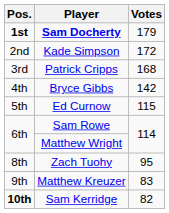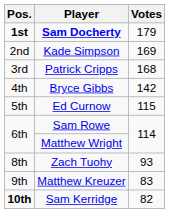Kade Simpson | Votes: 172 -> 169
Zach Tuohy | Votes: 95 -> 93
